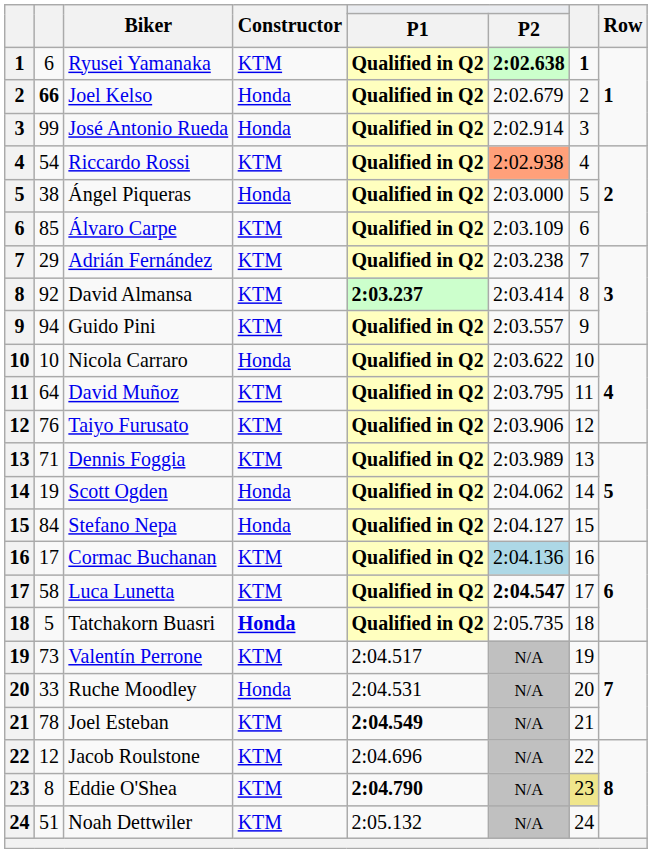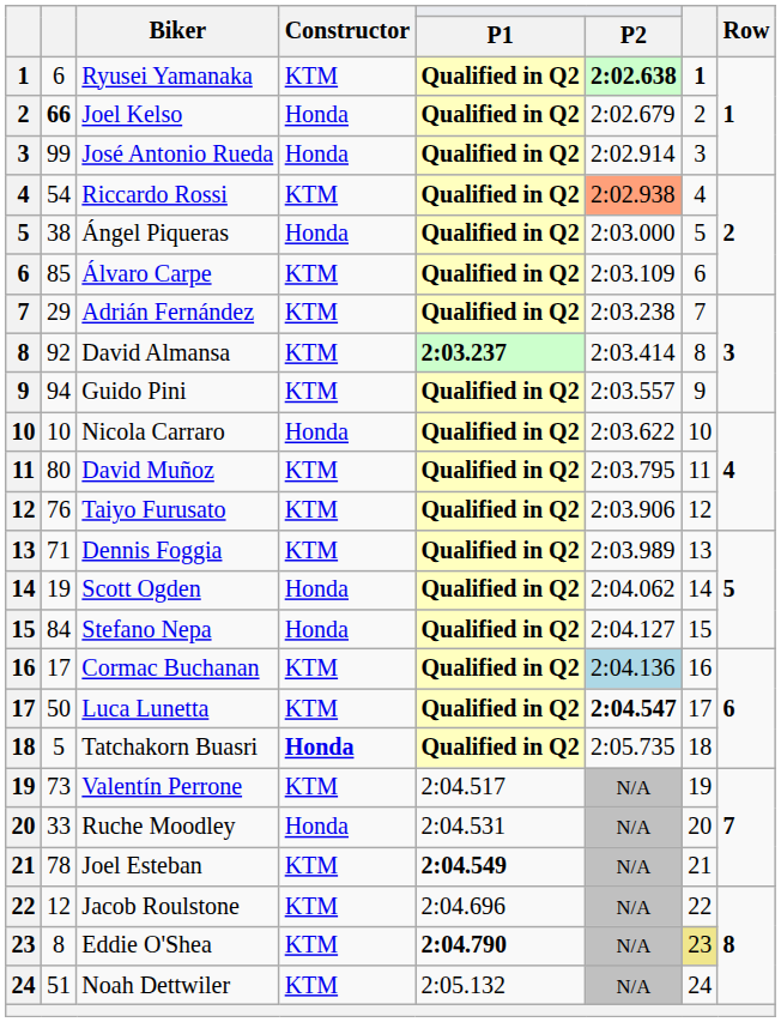David Muñoz | column 2: 64 -> 80
Luca Lunetta | column 2: 58 -> 50
